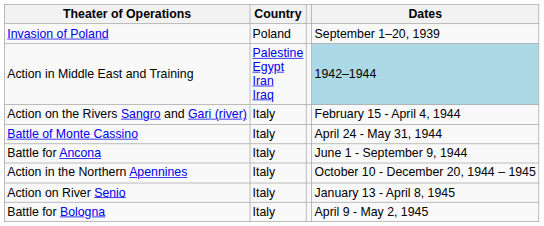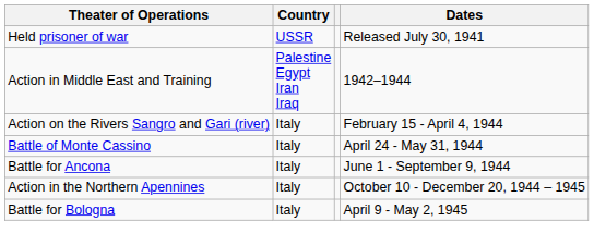- row: Invasion of Poland | Poland | September 1–20, 1939
+ row: Held prisoner of war | USSR | Released July 30, 1941
Action in Middle East and Training | Dates: lightblue background -> no background
- row: Action on River Senio | Italy | January 13 - April 8, 1945
